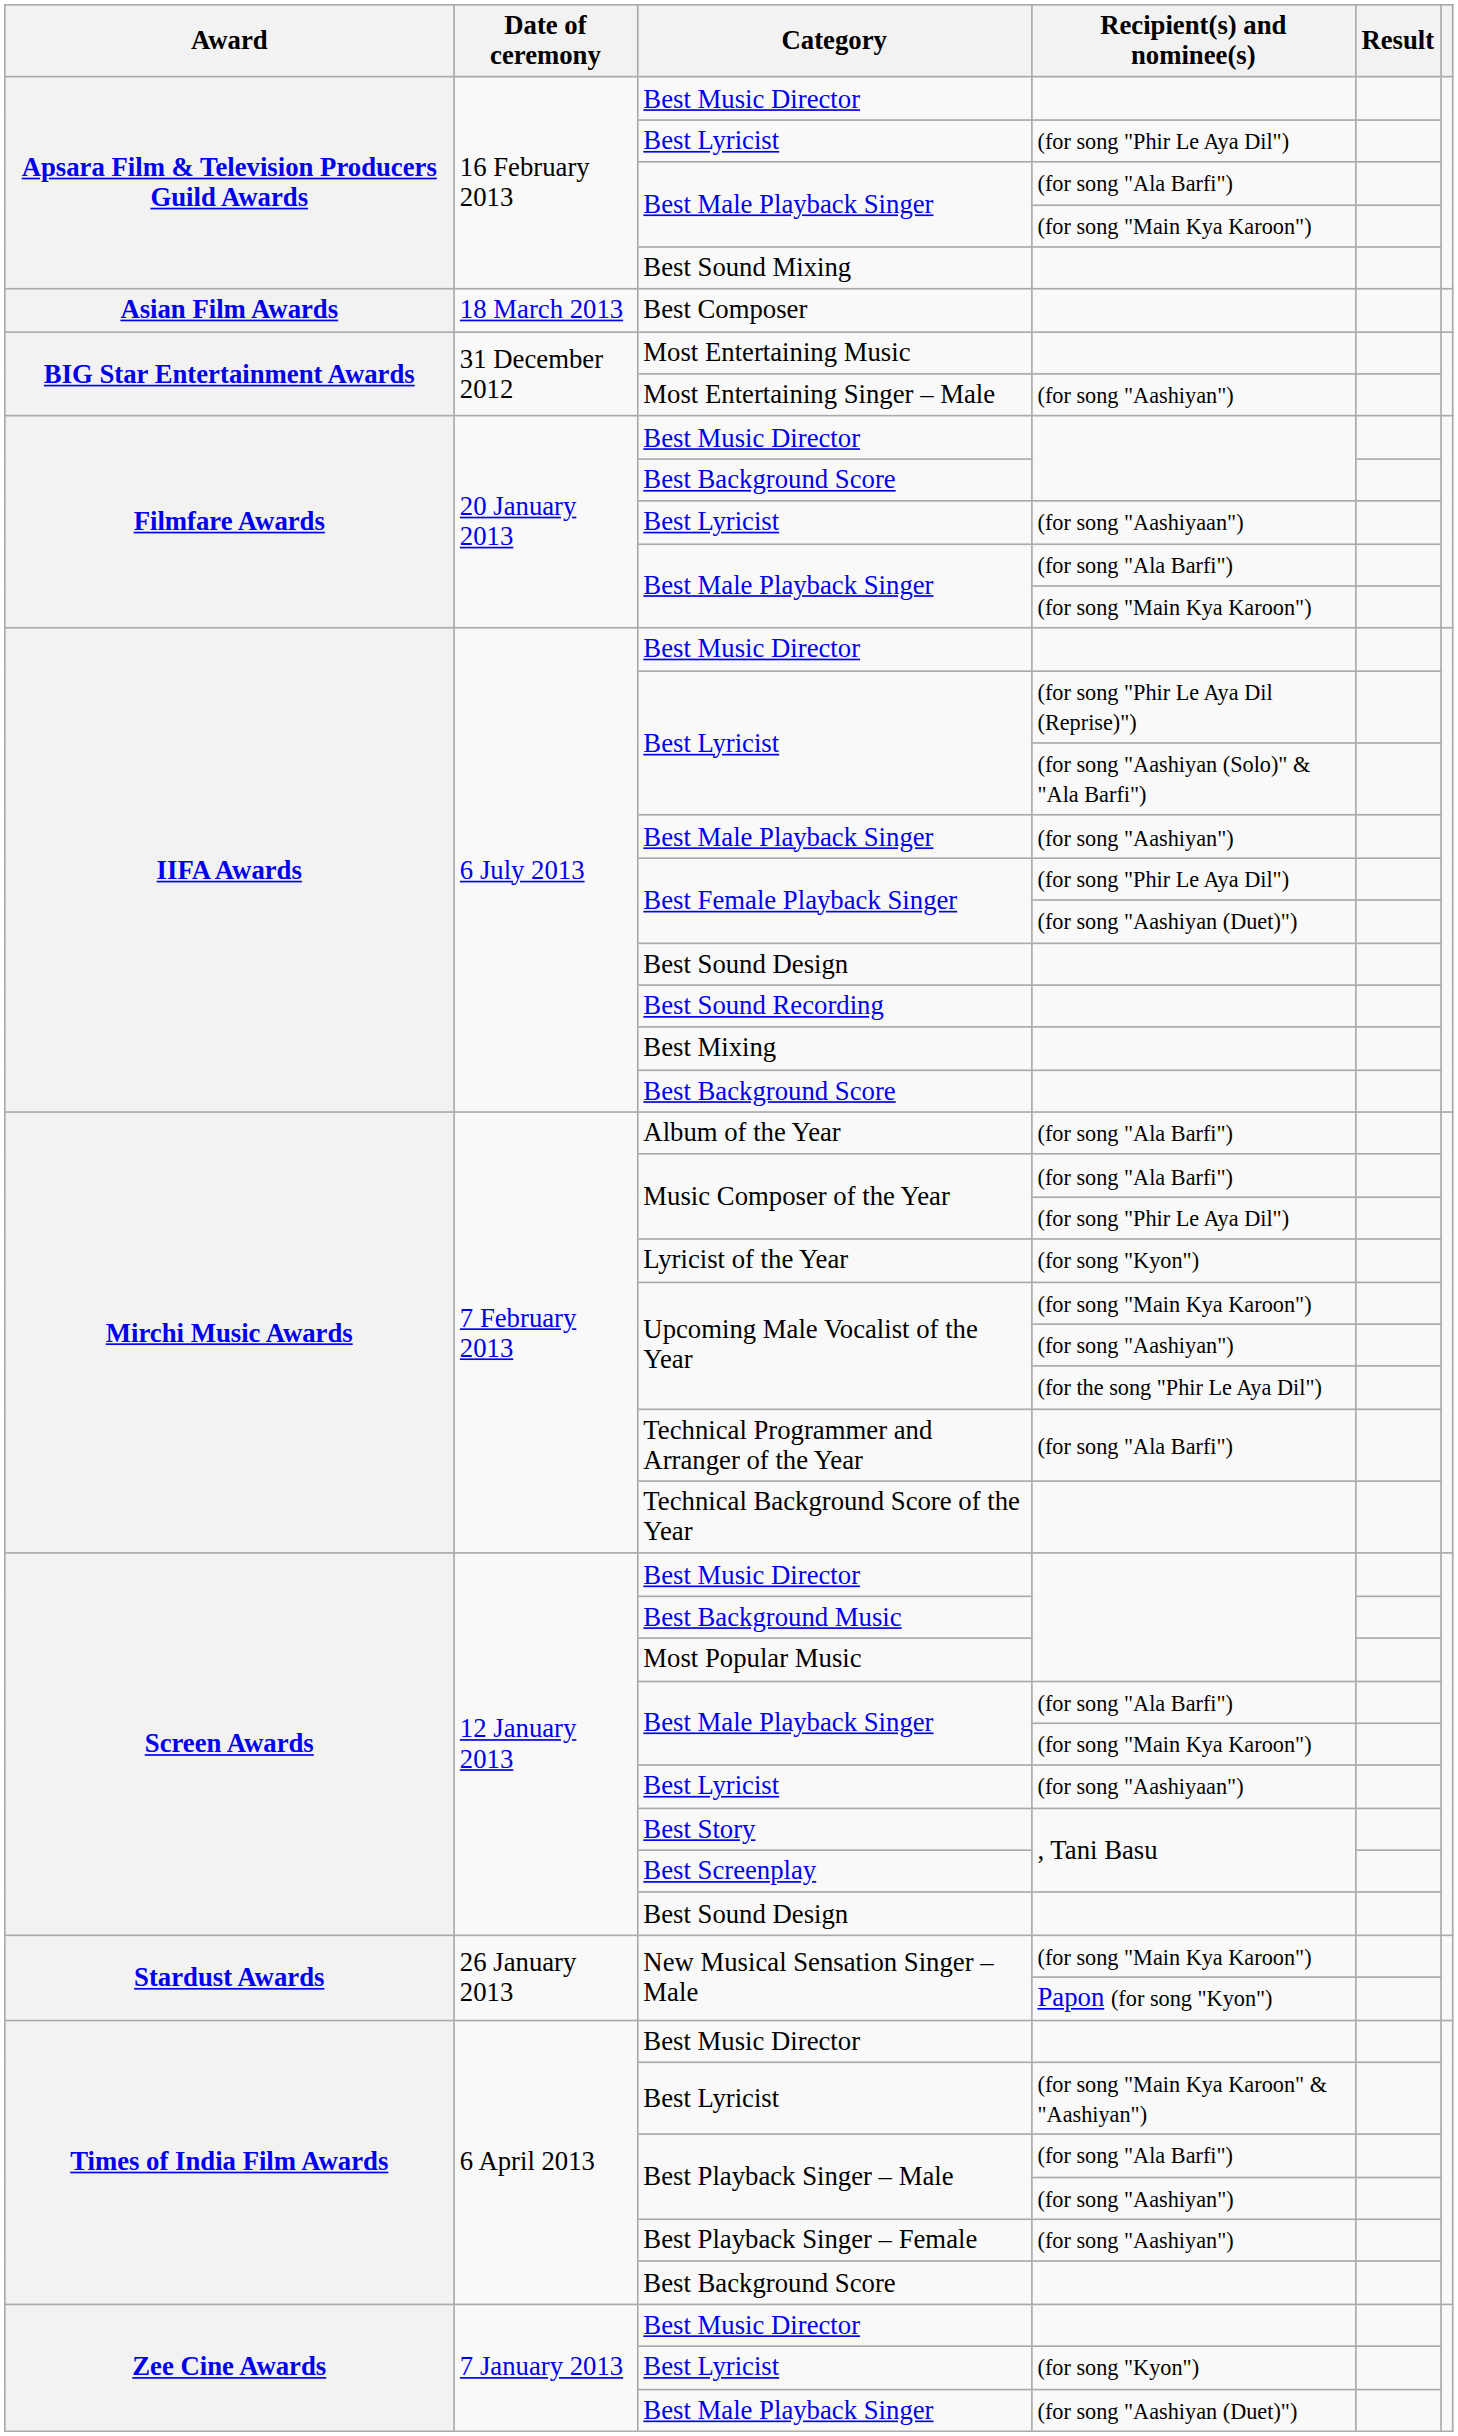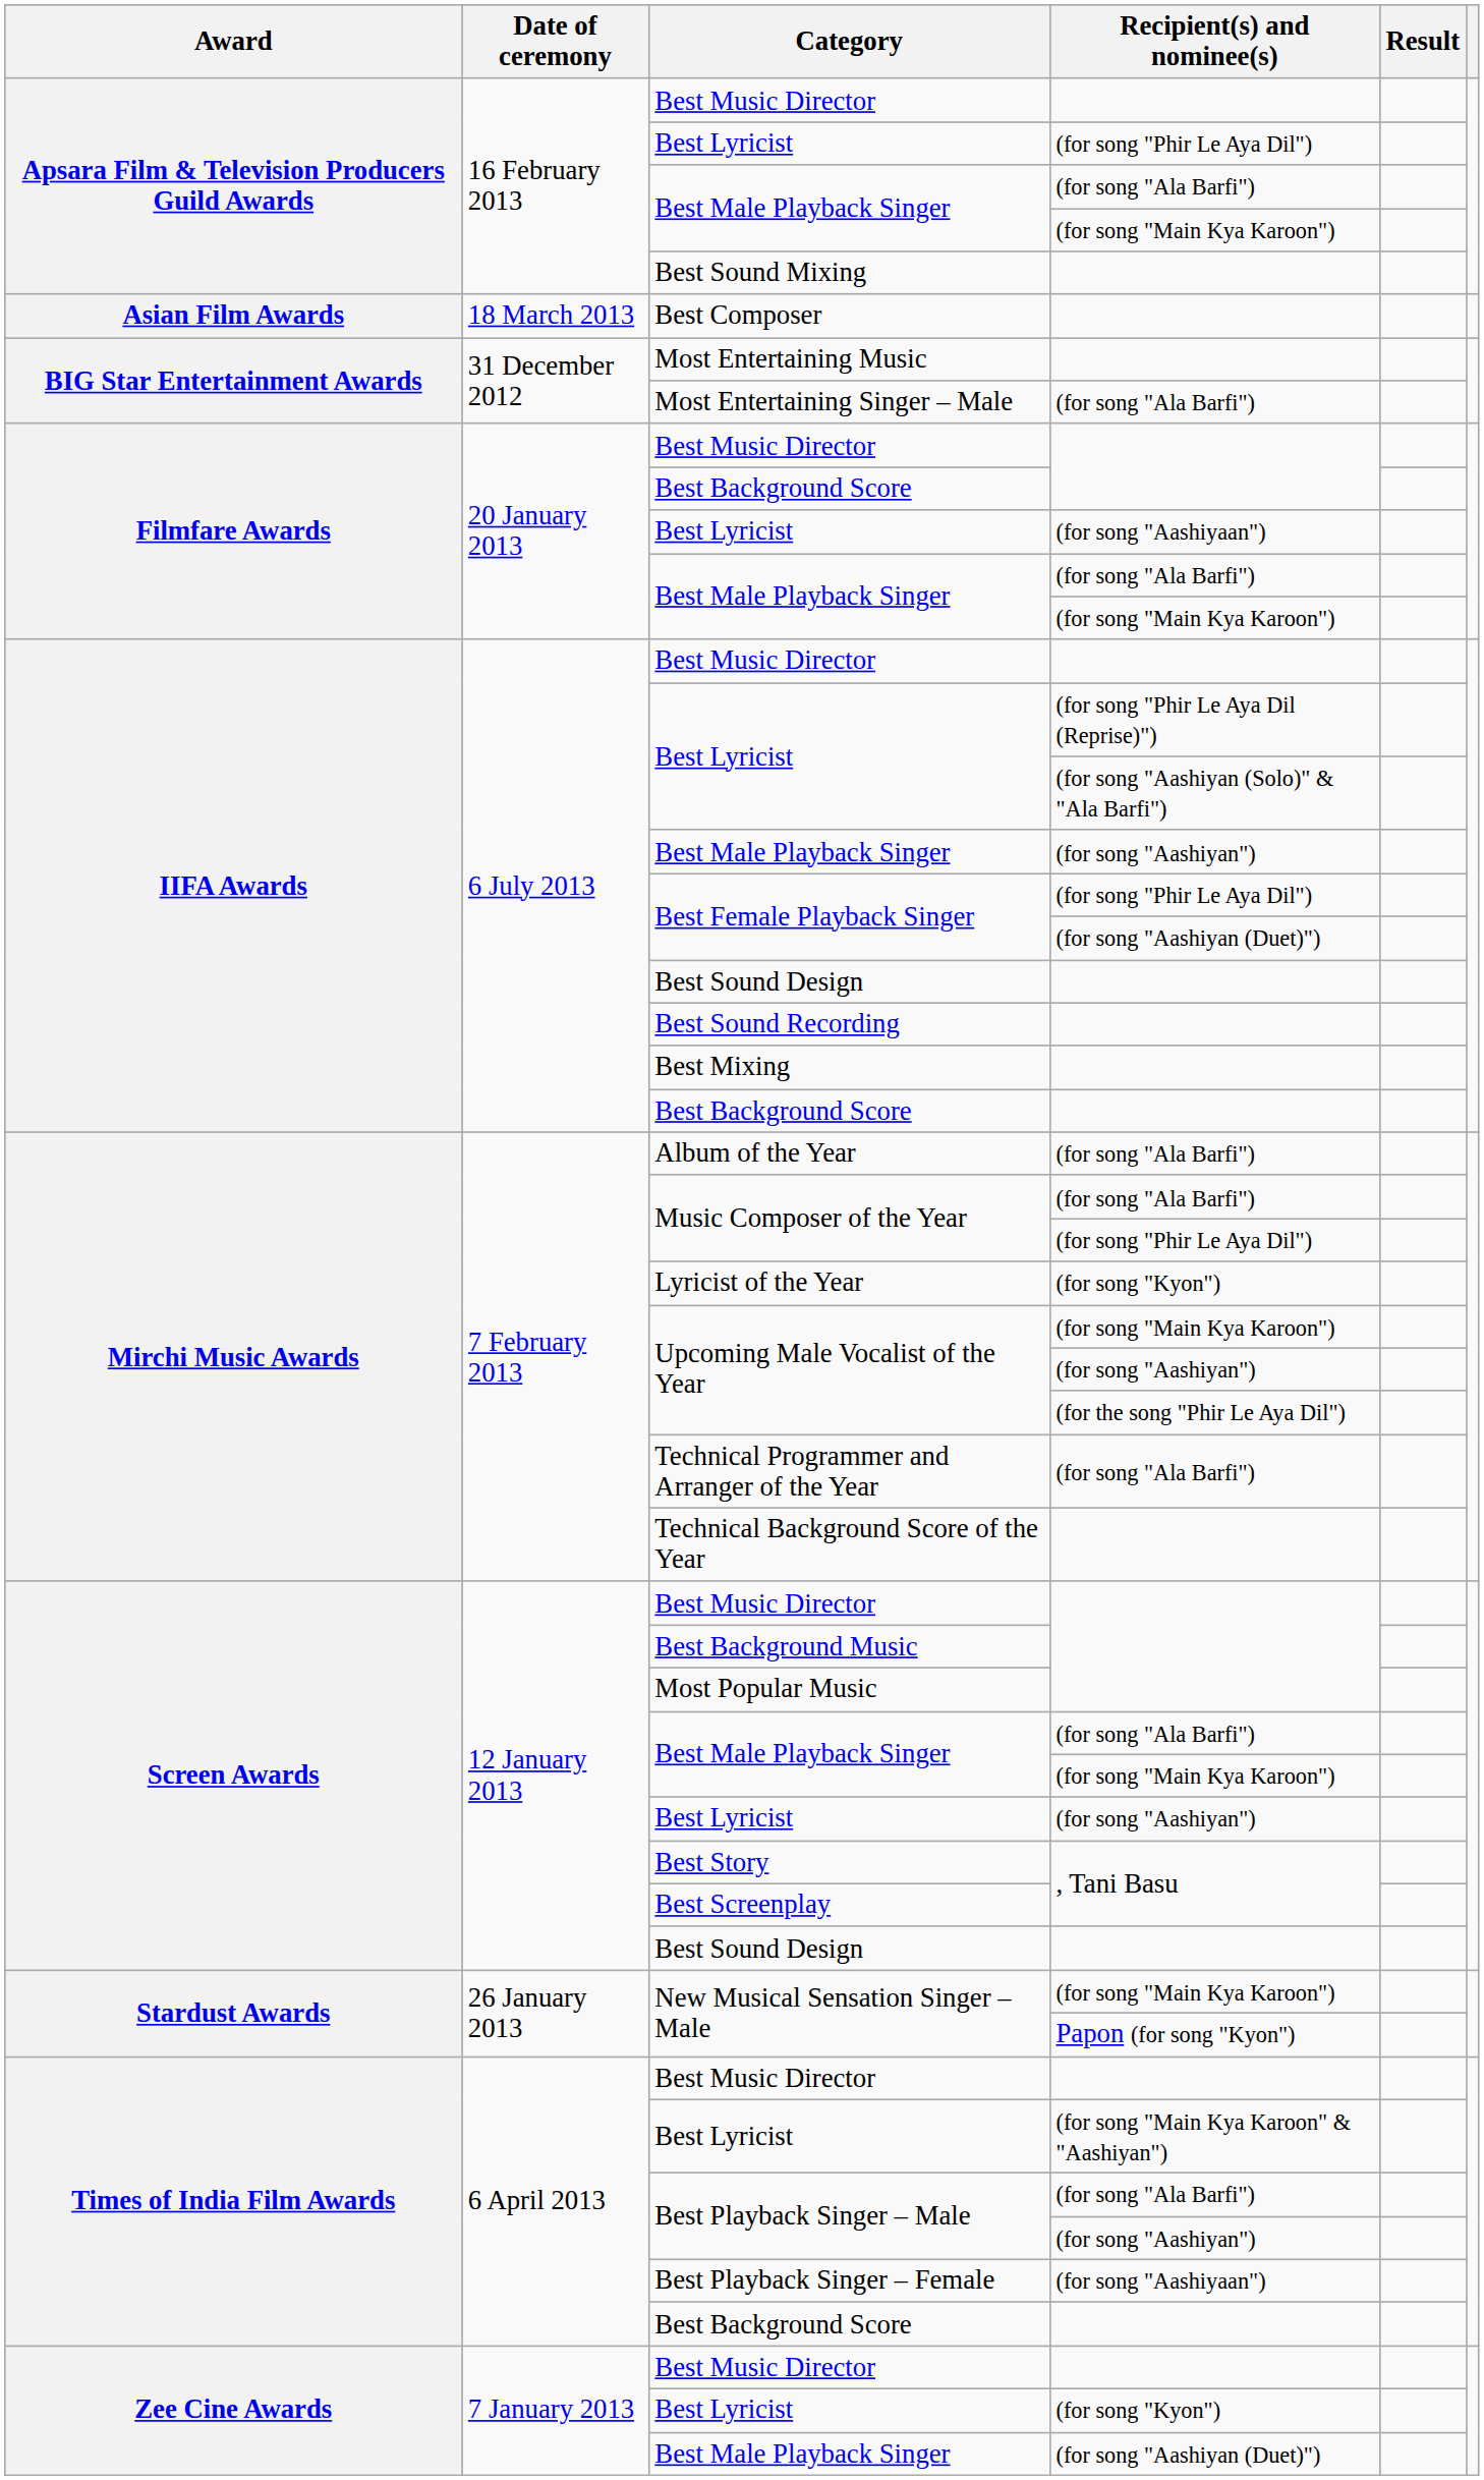Most Entertaining Singer – Male | Recipient(s) and nominee(s): (for song "Aashiyan") -> (for song "Ala Barfi")
Screen Awards / Best Lyricist | Recipient(s) and nominee(s): (for song "Aashiyaan") -> (for song "Aashiyan")
Best Playback Singer – Female | Recipient(s) and nominee(s): (for song "Aashiyan") -> (for song "Aashiyaan")
